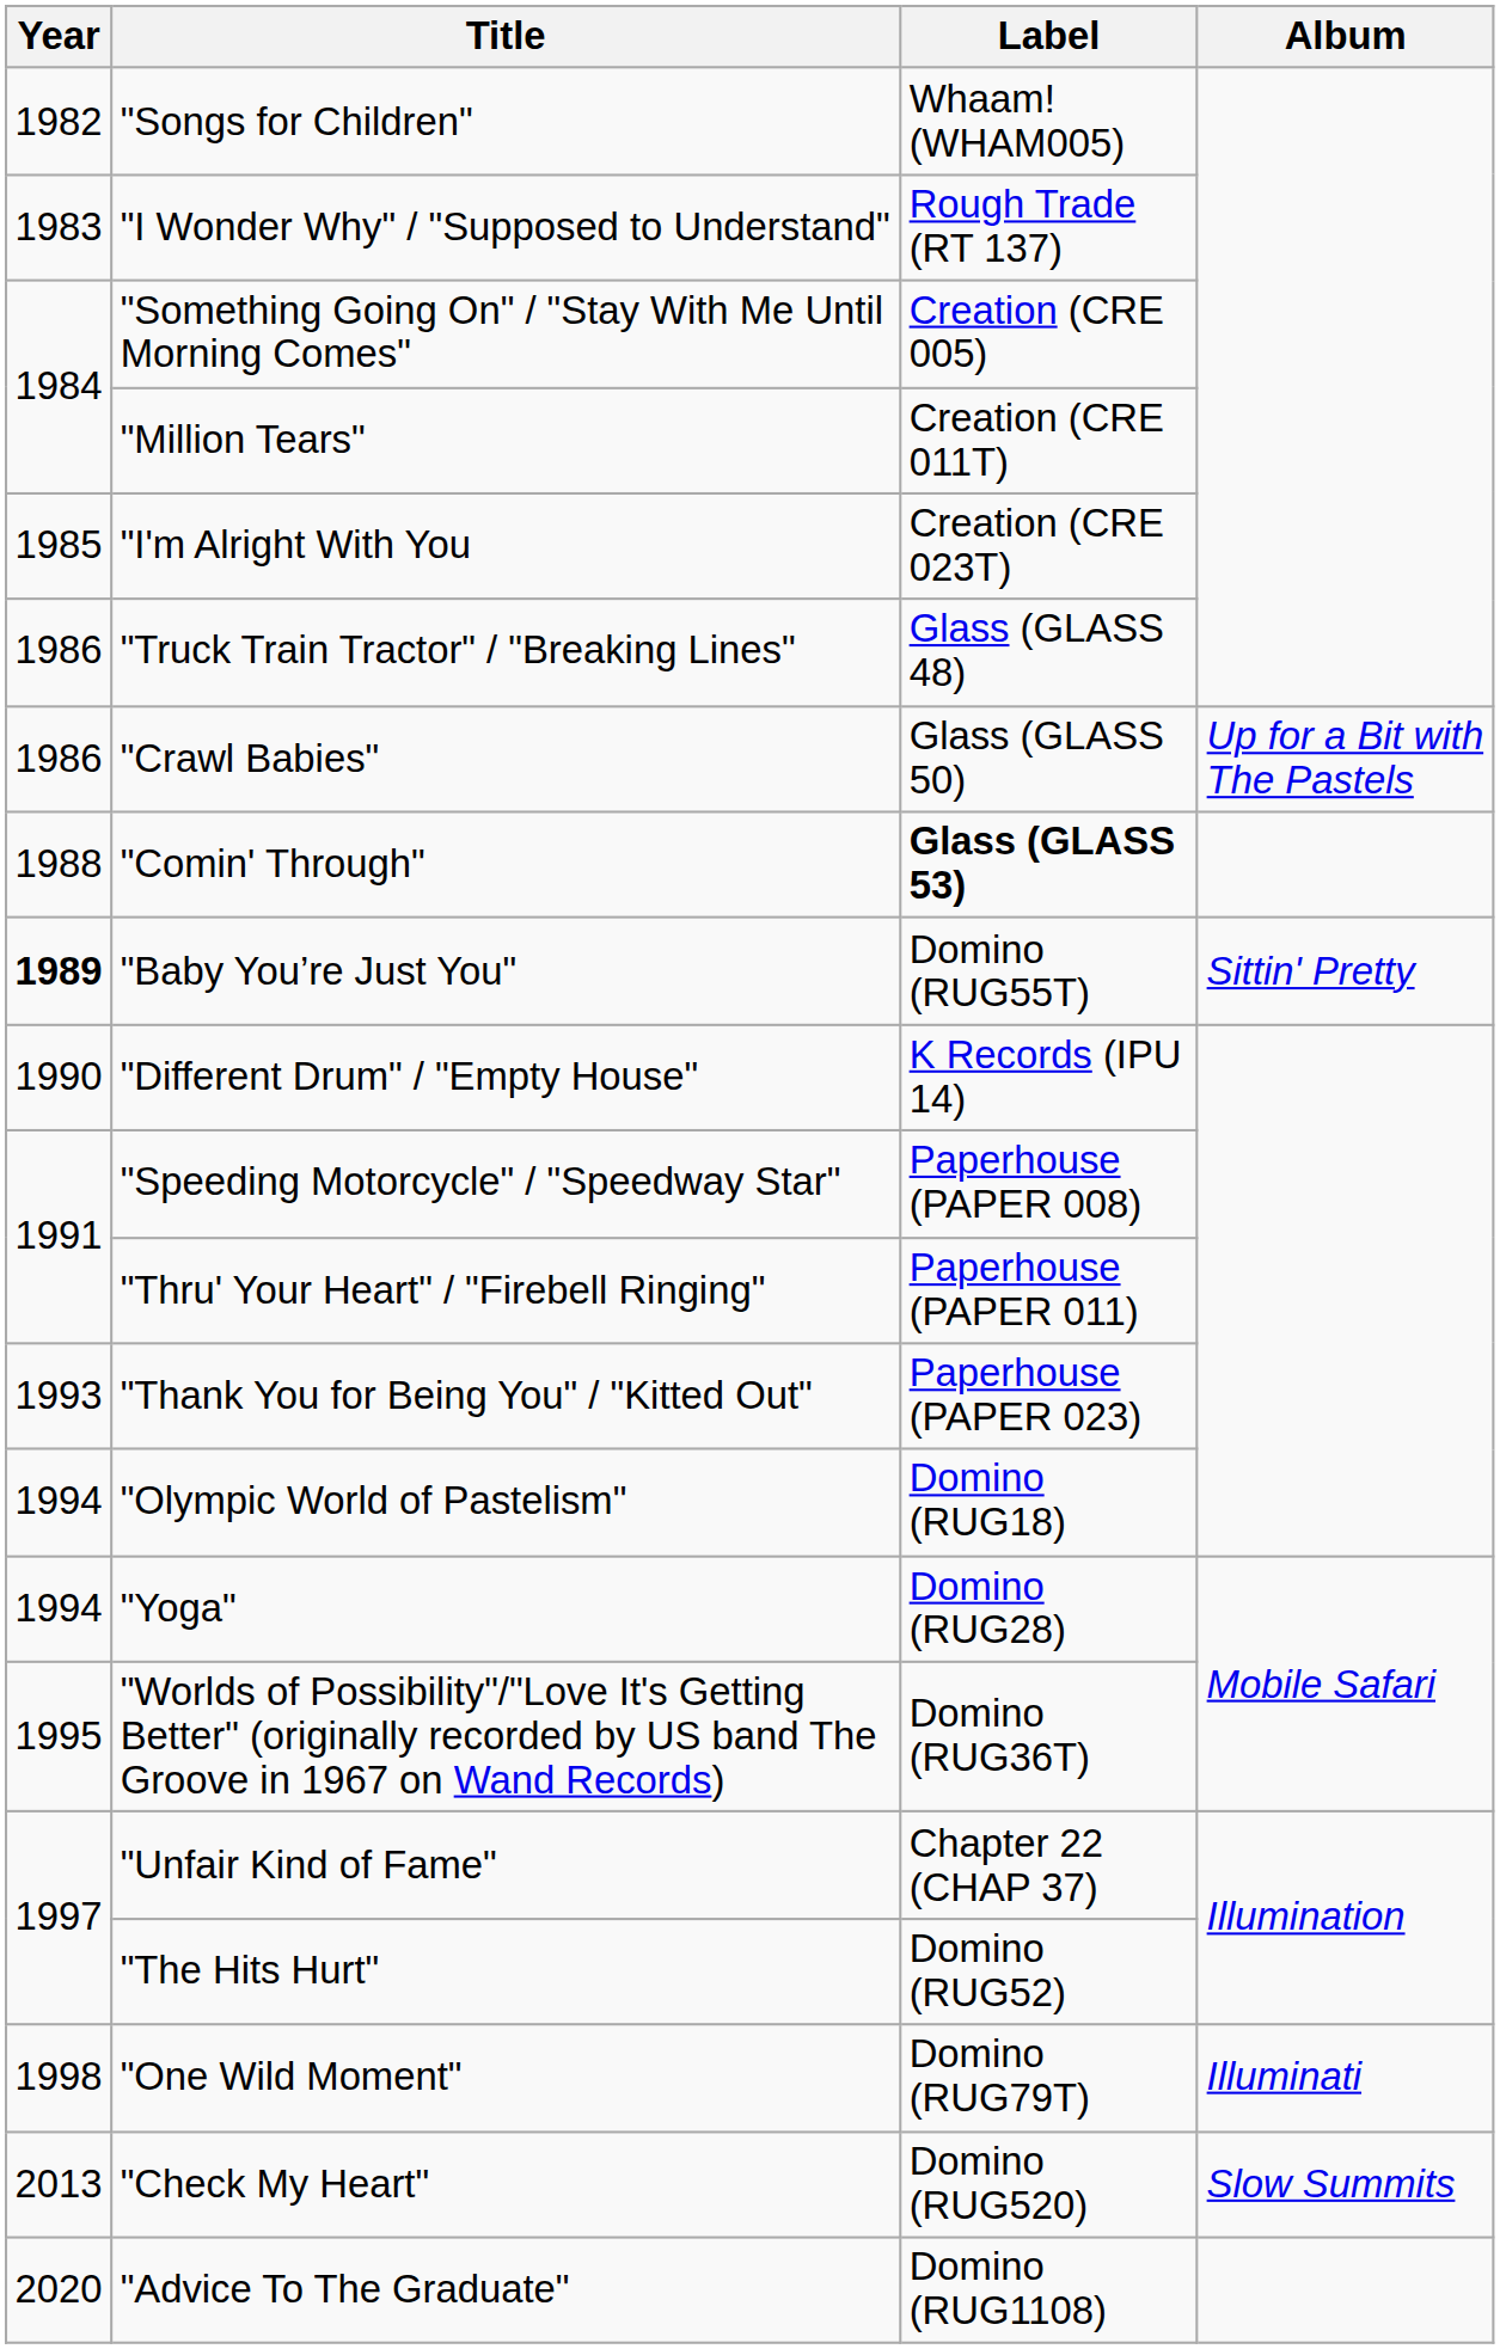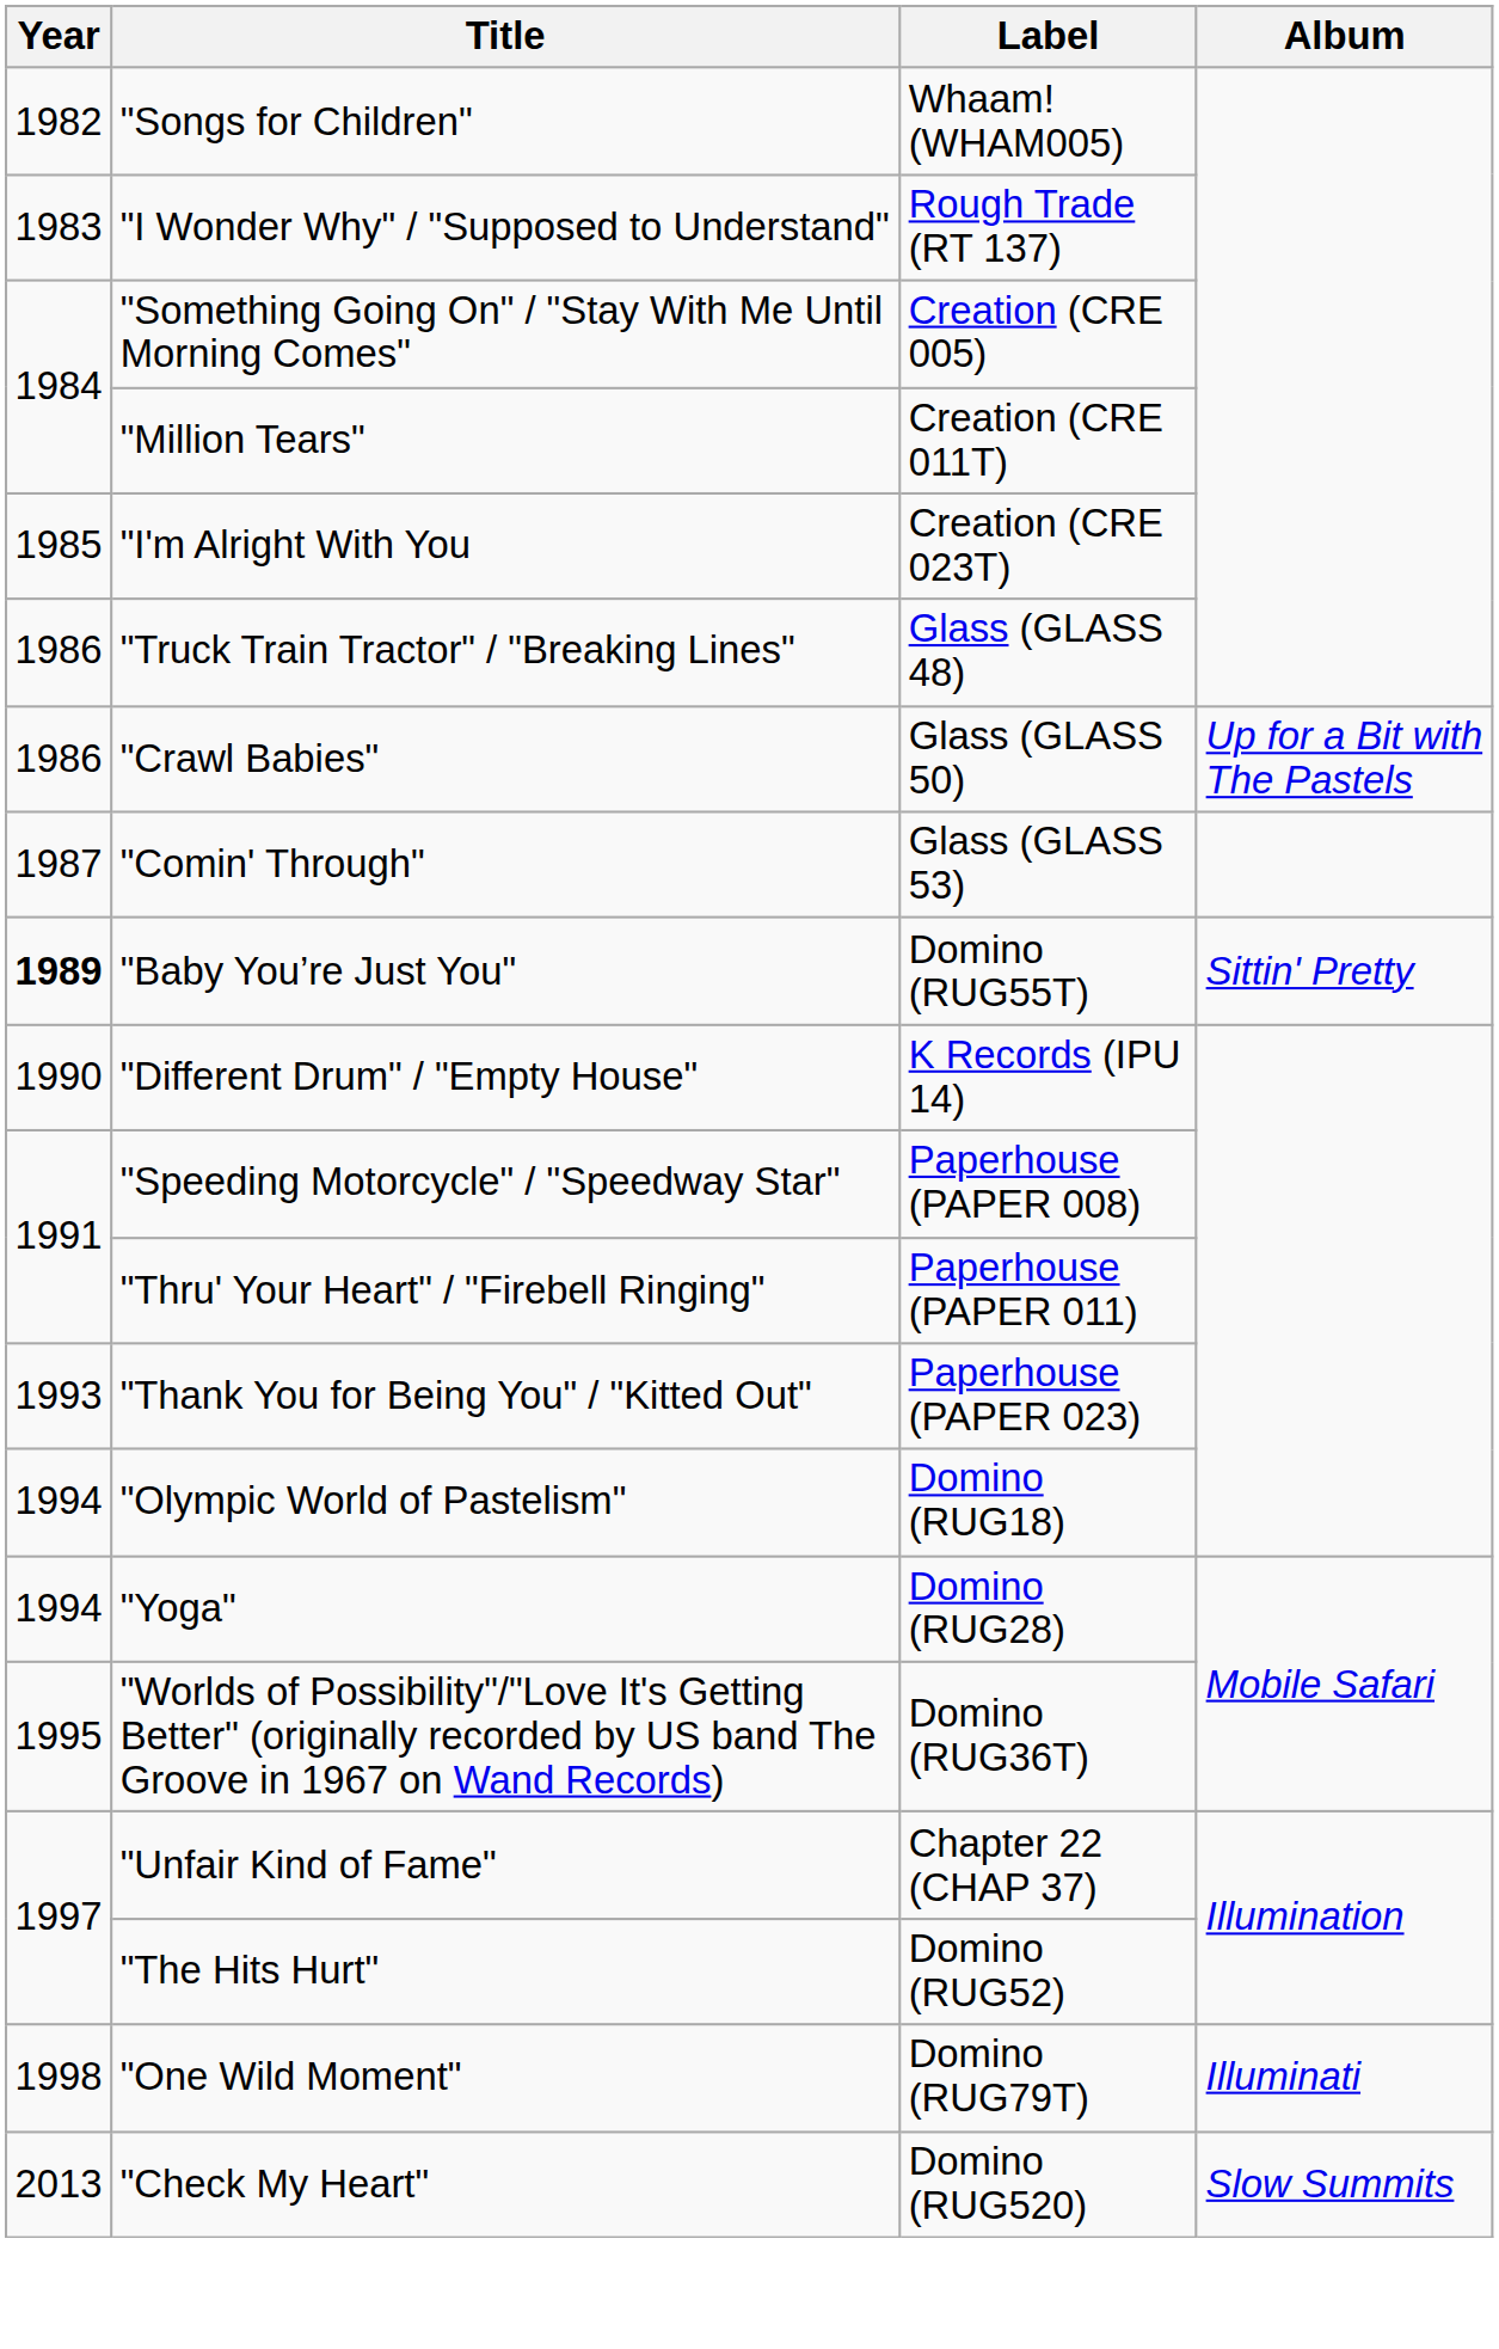"Comin' Through" | Year: 1988 -> 1987
"Comin' Through" | Label: bold -> normal
- row: 2020 | "Advice To The Graduate" | Domino (RUG1108)
